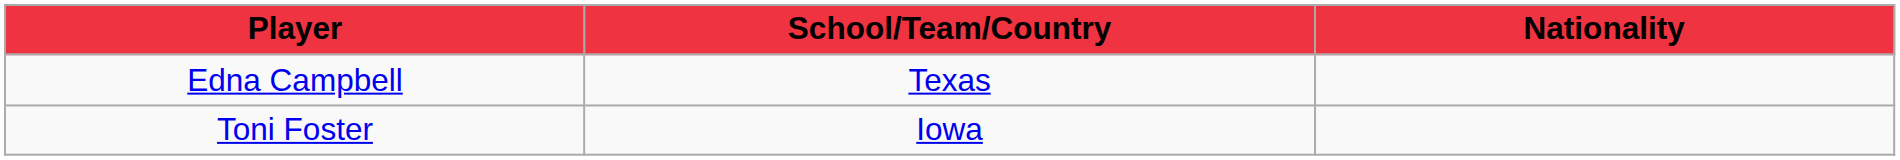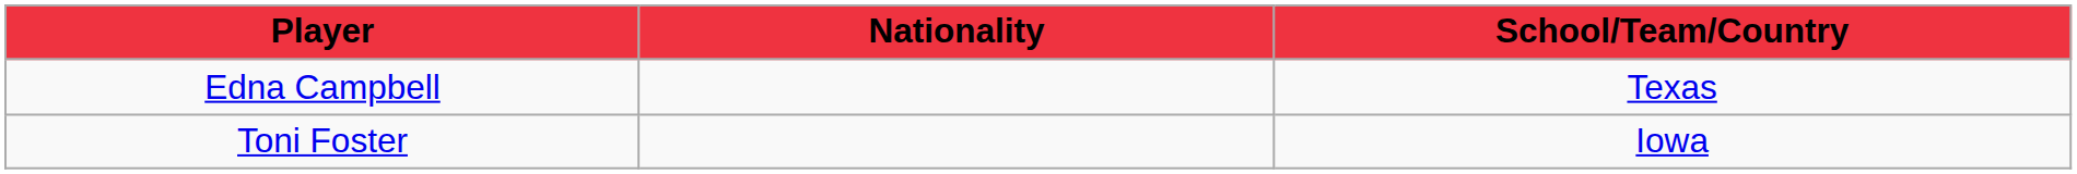columns swapped: Nationality <-> School/Team/Country
